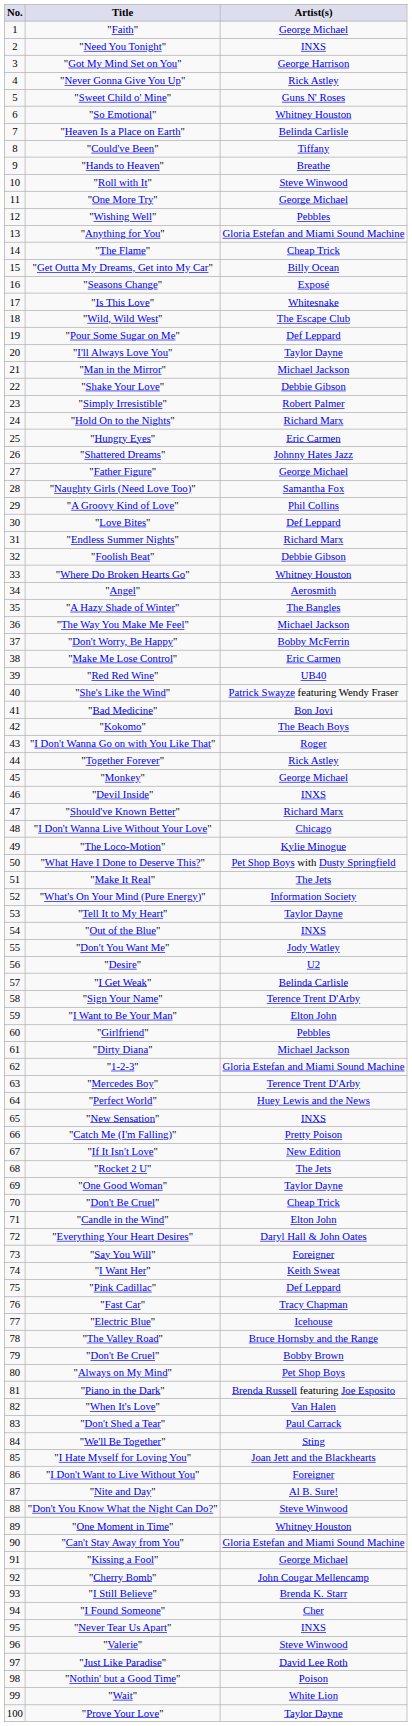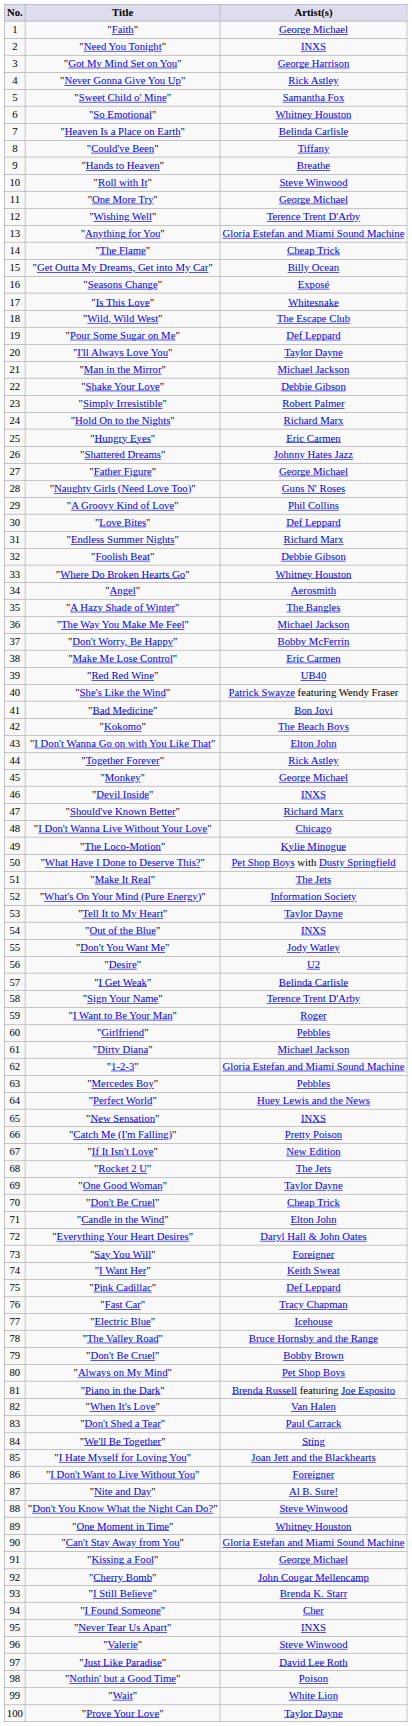"Sweet Child o' Mine" | Artist(s): Guns N' Roses -> Samantha Fox
"Wishing Well" | Artist(s): Pebbles -> Terence Trent D'Arby
"Naughty Girls (Need Love Too)" | Artist(s): Samantha Fox -> Guns N' Roses
"I Don't Wanna Go on with You Like That" | Artist(s): Roger -> Elton John
"I Want to Be Your Man" | Artist(s): Elton John -> Roger
"Mercedes Boy" | Artist(s): Terence Trent D'Arby -> Pebbles
